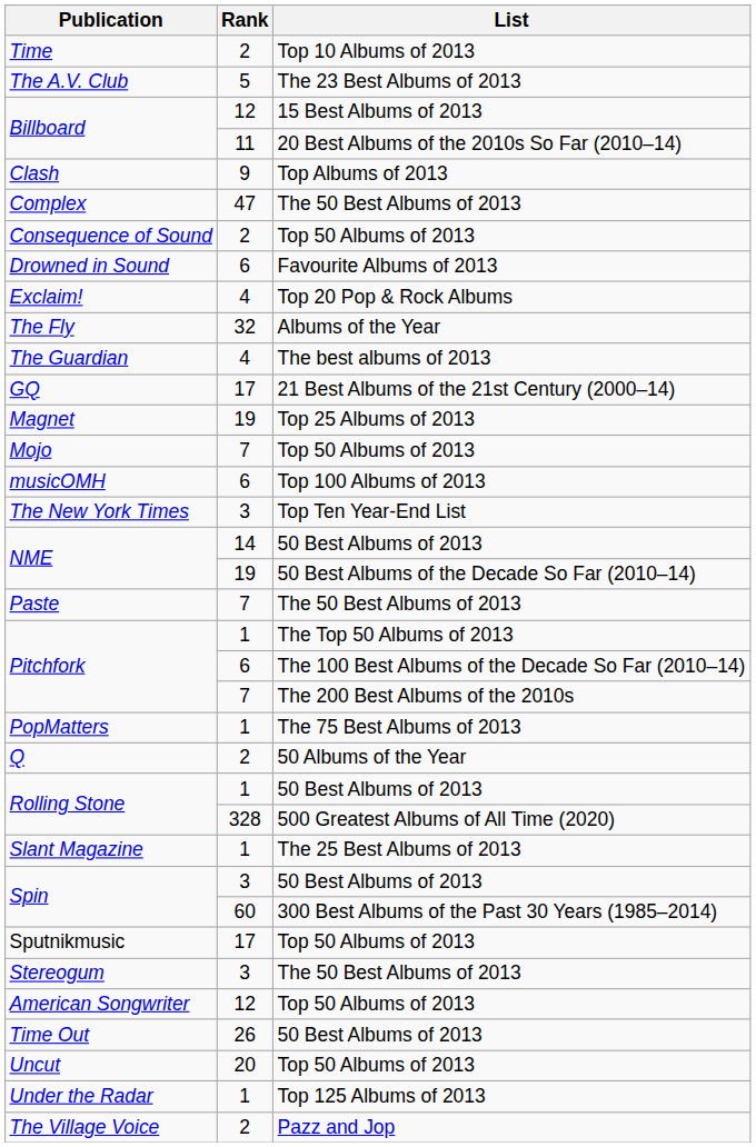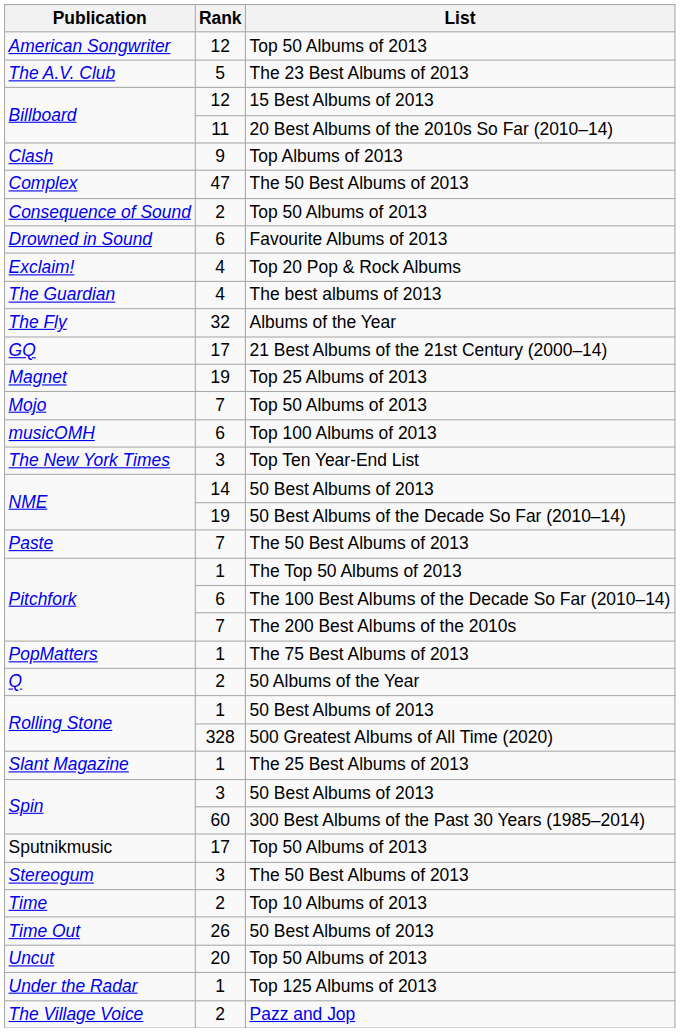rows swapped: American Songwriter <-> Time
rows swapped: The Fly <-> The Guardian
